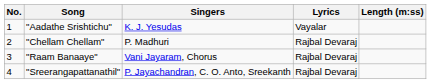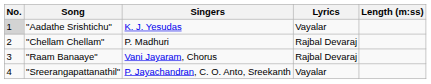"Aadathe Srishtichu" | No.: no background -> lightgrey background
"Sreerangapattanathil" | Lyrics: Rajbal Devaraj -> Vayalar
